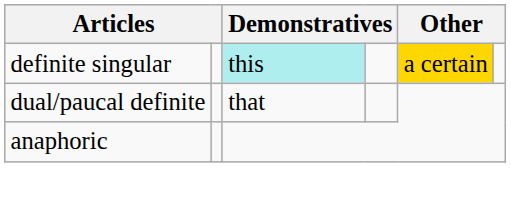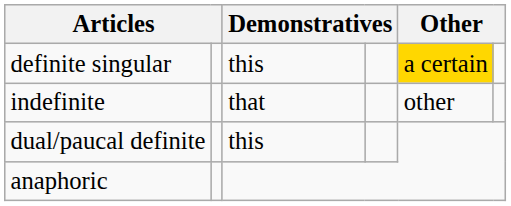definite singular | column 3: paleturquoise background -> no background
+ row: indefinite | that | other
dual/paucal definite | column 3: that -> this
